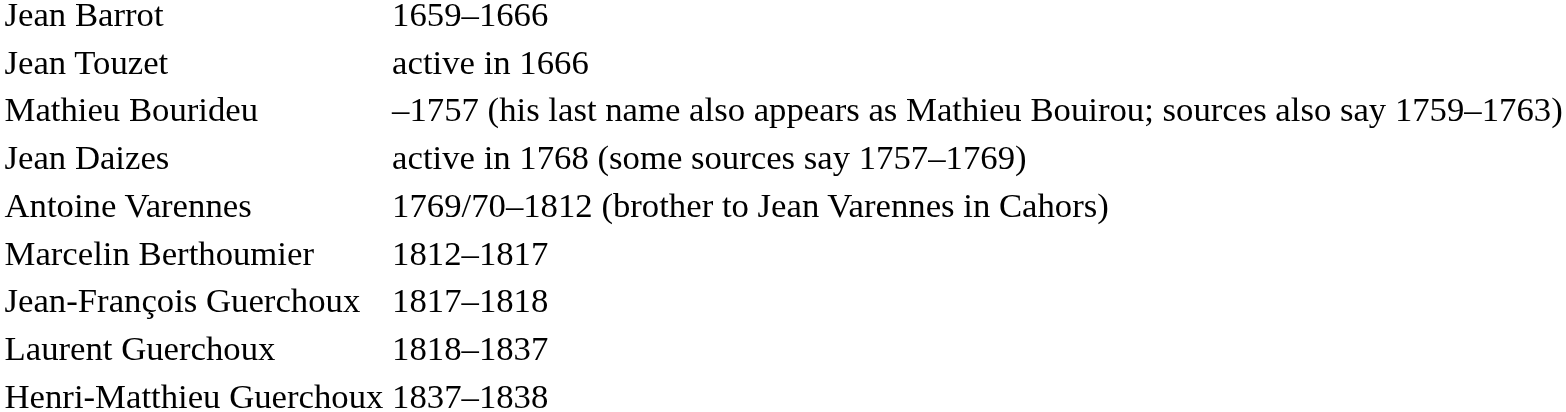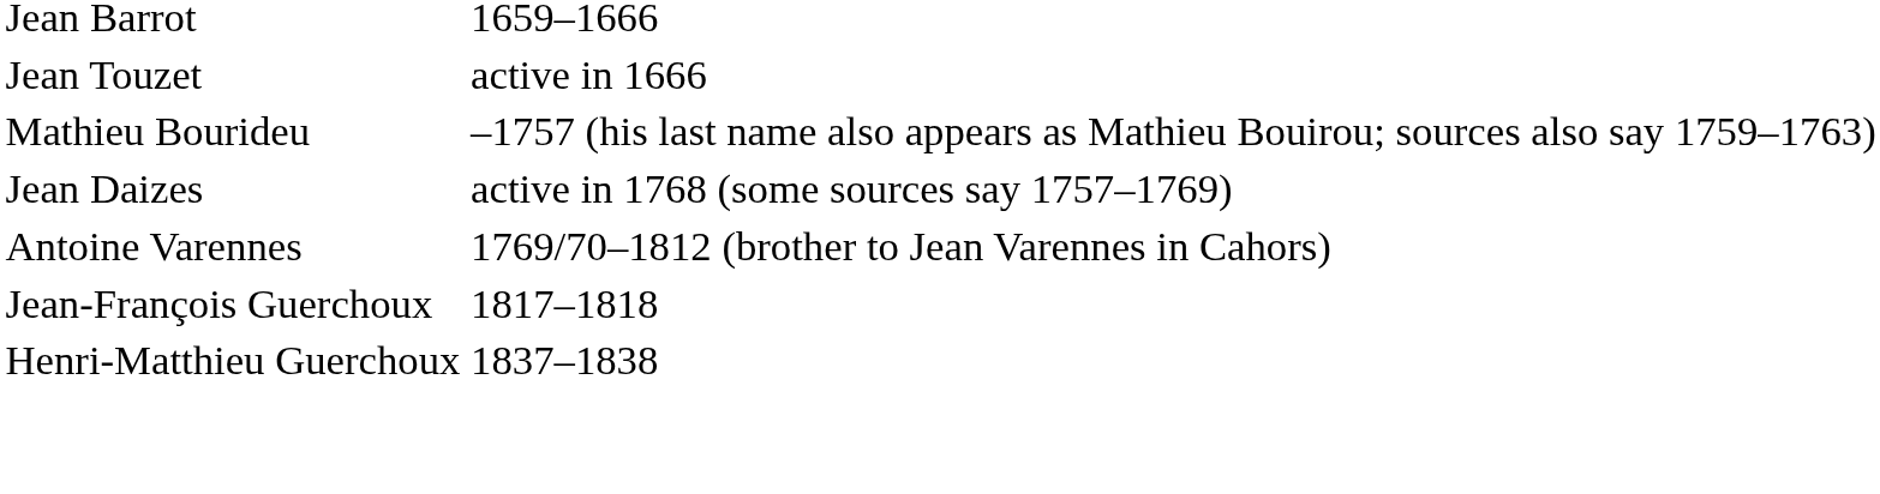- row: Marcelin Berthoumier | 1812–1817
- row: Laurent Guerchoux | 1818–1837
